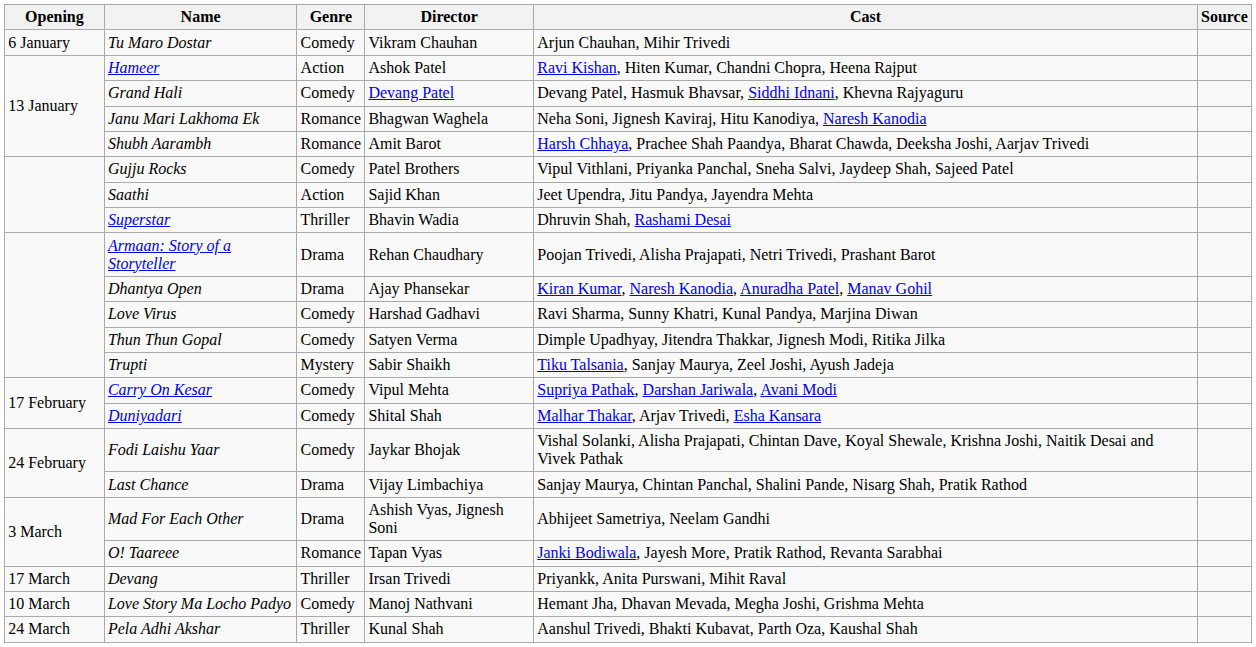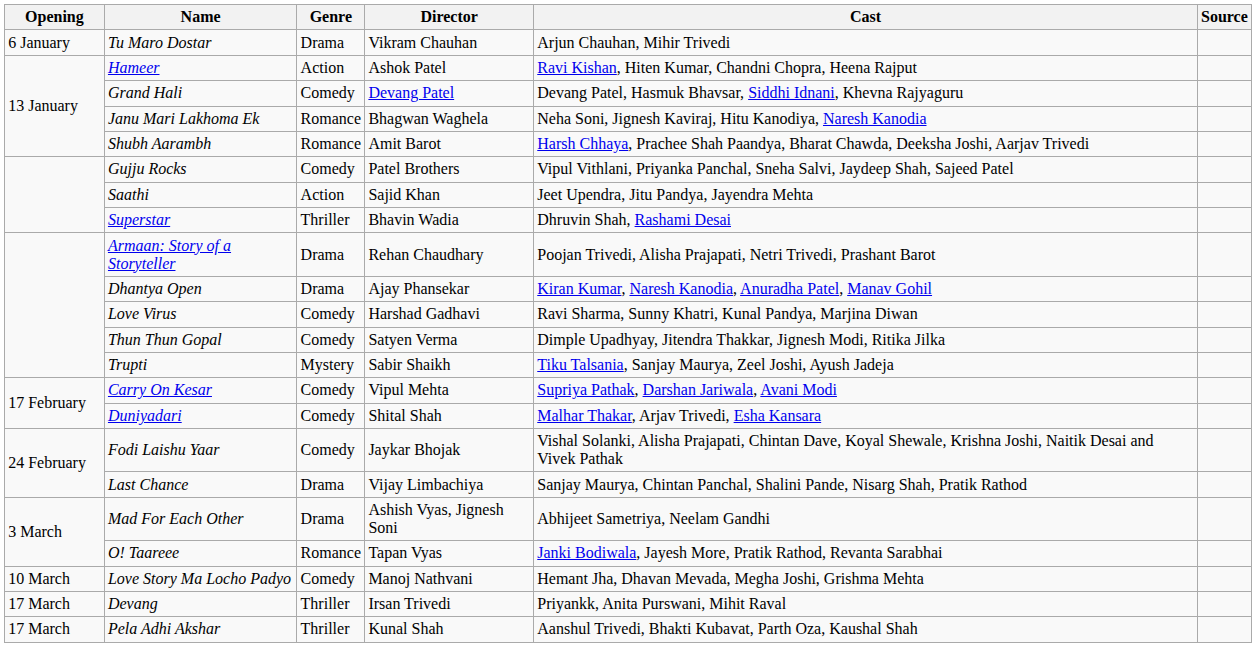Tu Maro Dostar | Genre: Comedy -> Drama
rows swapped: Love Story Ma Locho Padyo <-> Devang
Pela Adhi Akshar | Opening: 24 March -> 17 March
